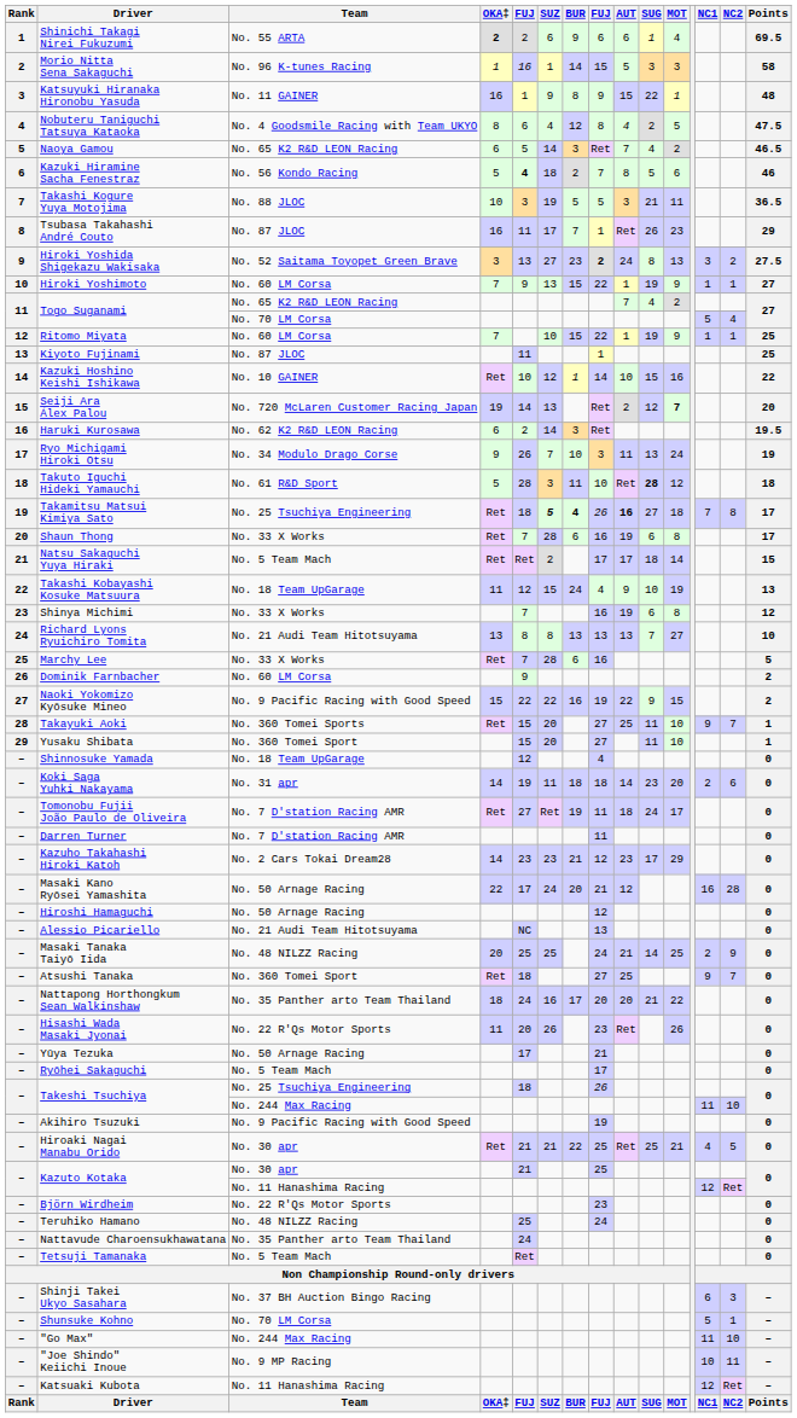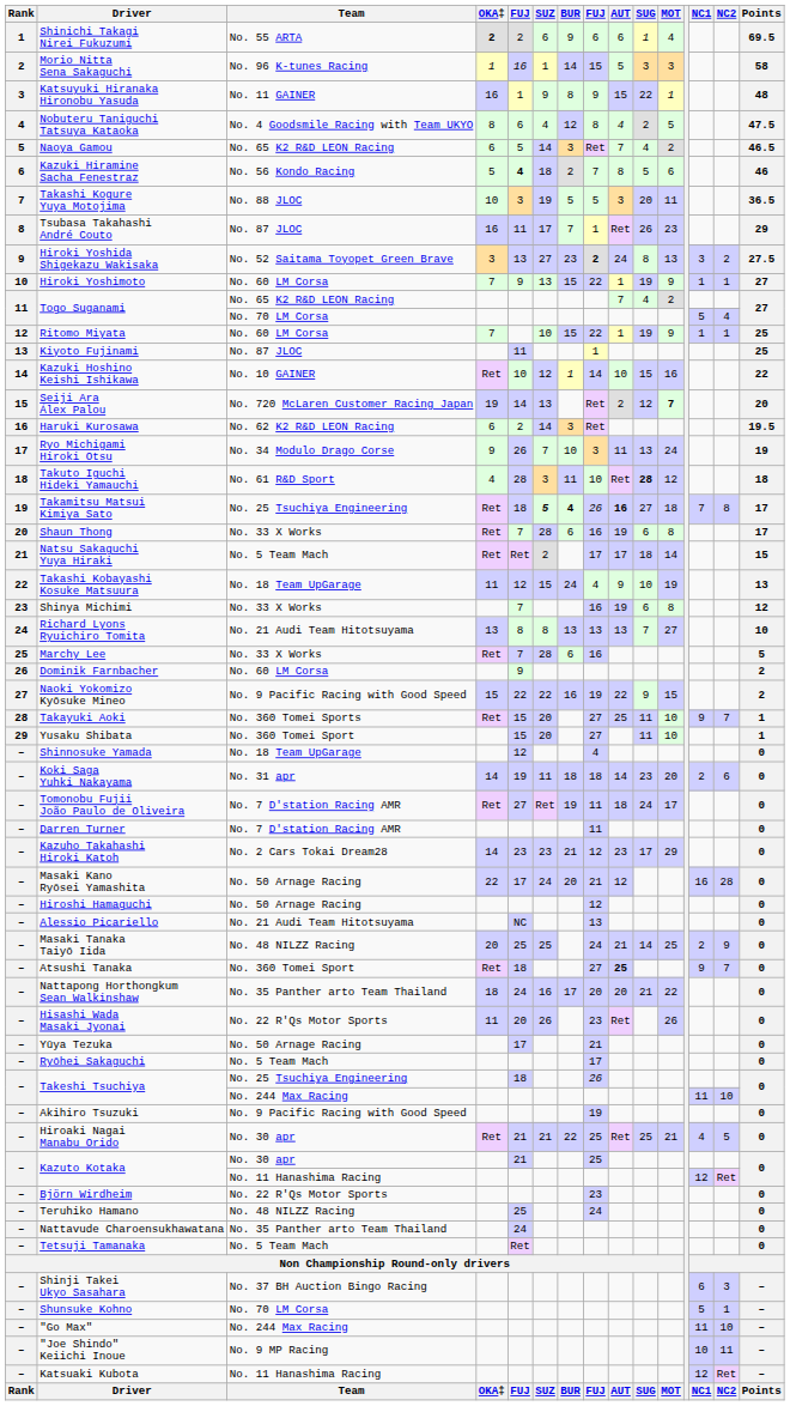Takashi Kogure Yuya Motojima | SUG: 21 -> 20
Takuto Iguchi Hideki Yamauchi | OKA‡: 5 -> 4
Atsushi Tanaka | AUT: normal -> bold
